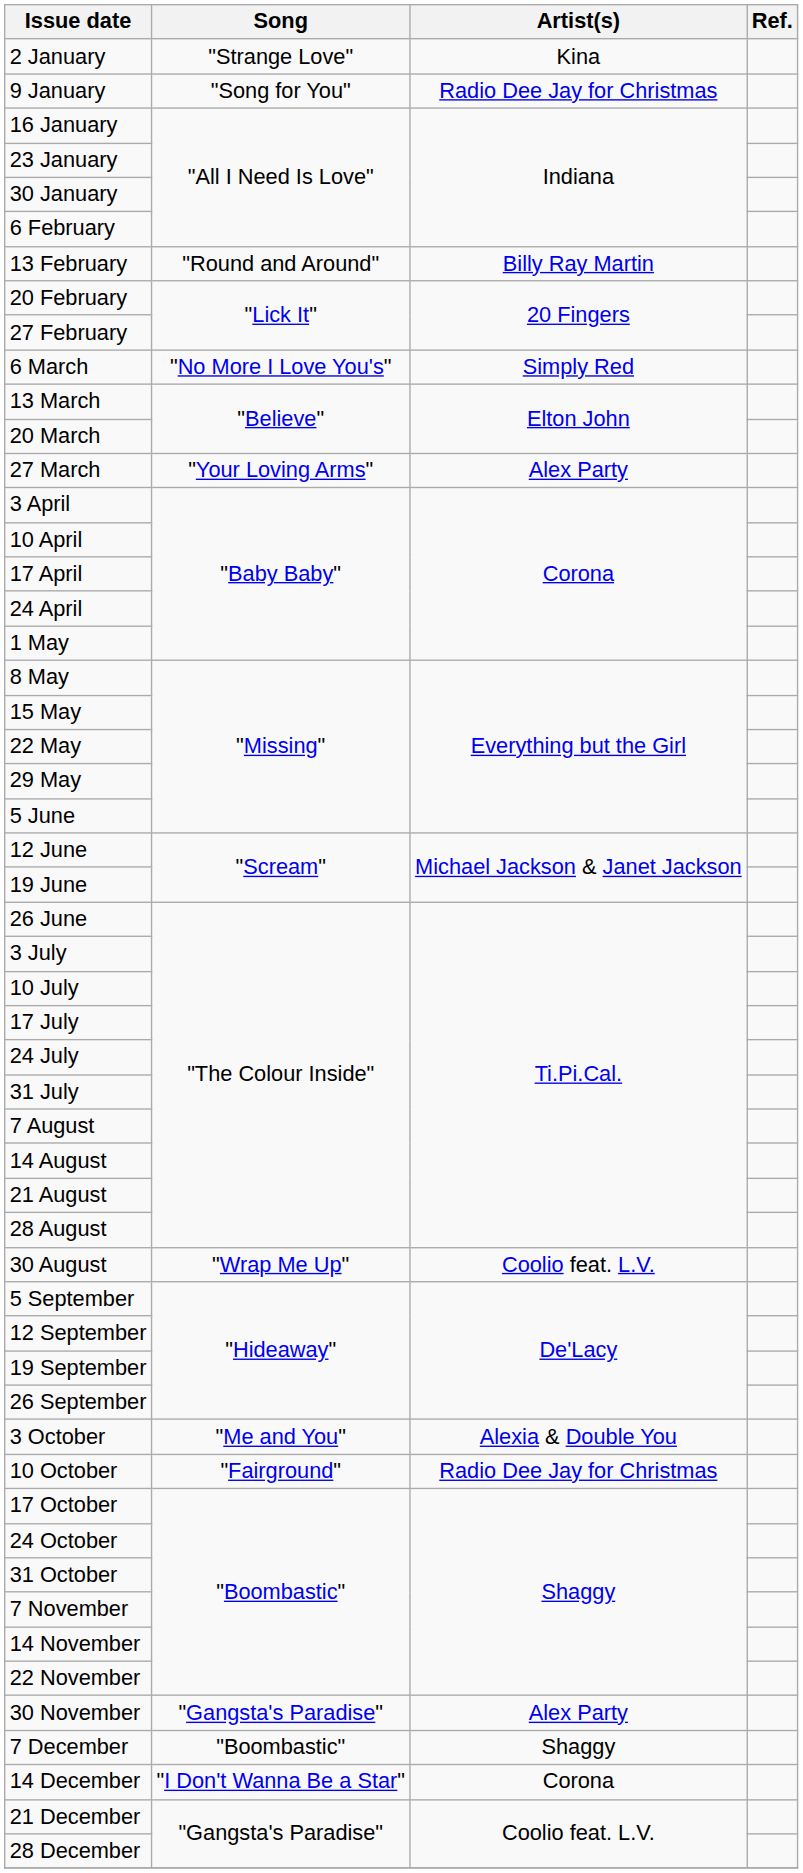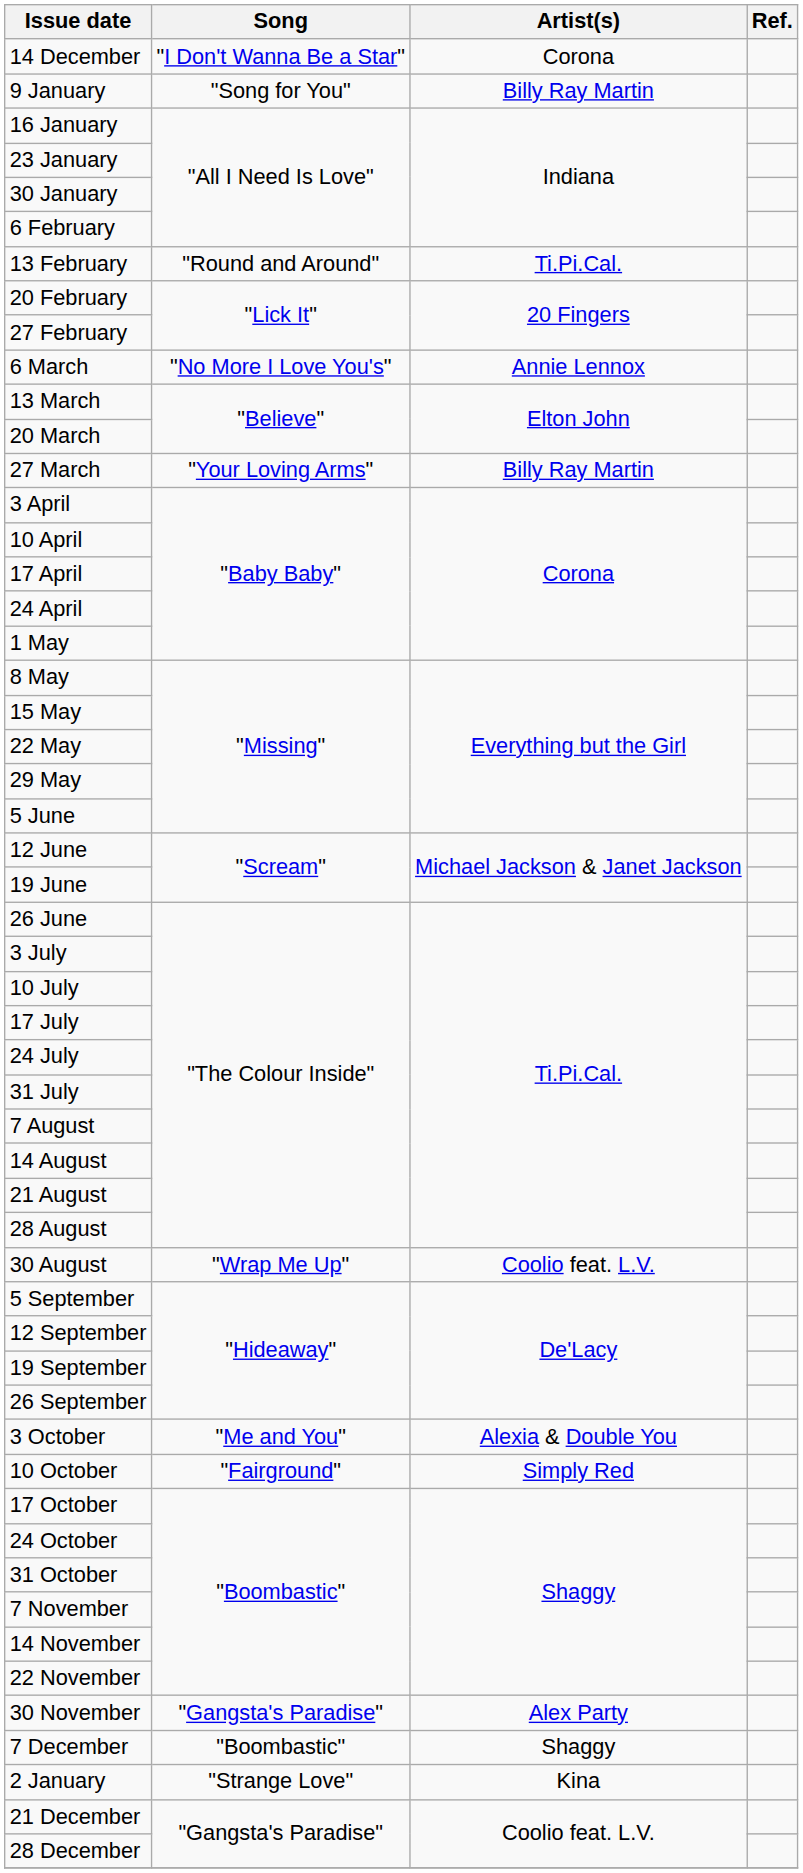rows swapped: 2 January <-> 14 December
9 January | Artist(s): Radio Dee Jay for Christmas -> Billy Ray Martin
13 February | Artist(s): Billy Ray Martin -> Ti.Pi.Cal.
6 March | Artist(s): Simply Red -> Annie Lennox
27 March | Artist(s): Alex Party -> Billy Ray Martin
10 October | Artist(s): Radio Dee Jay for Christmas -> Simply Red
